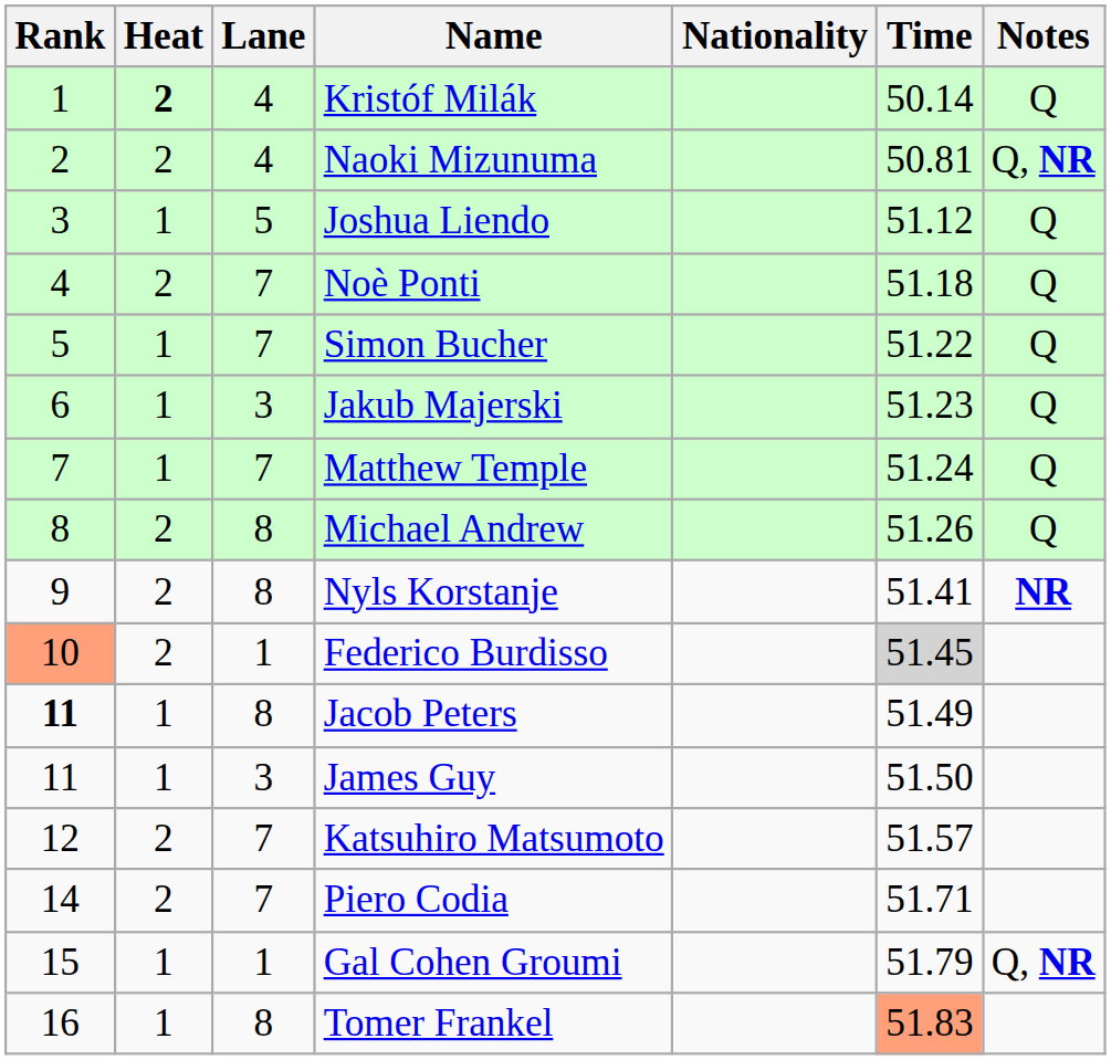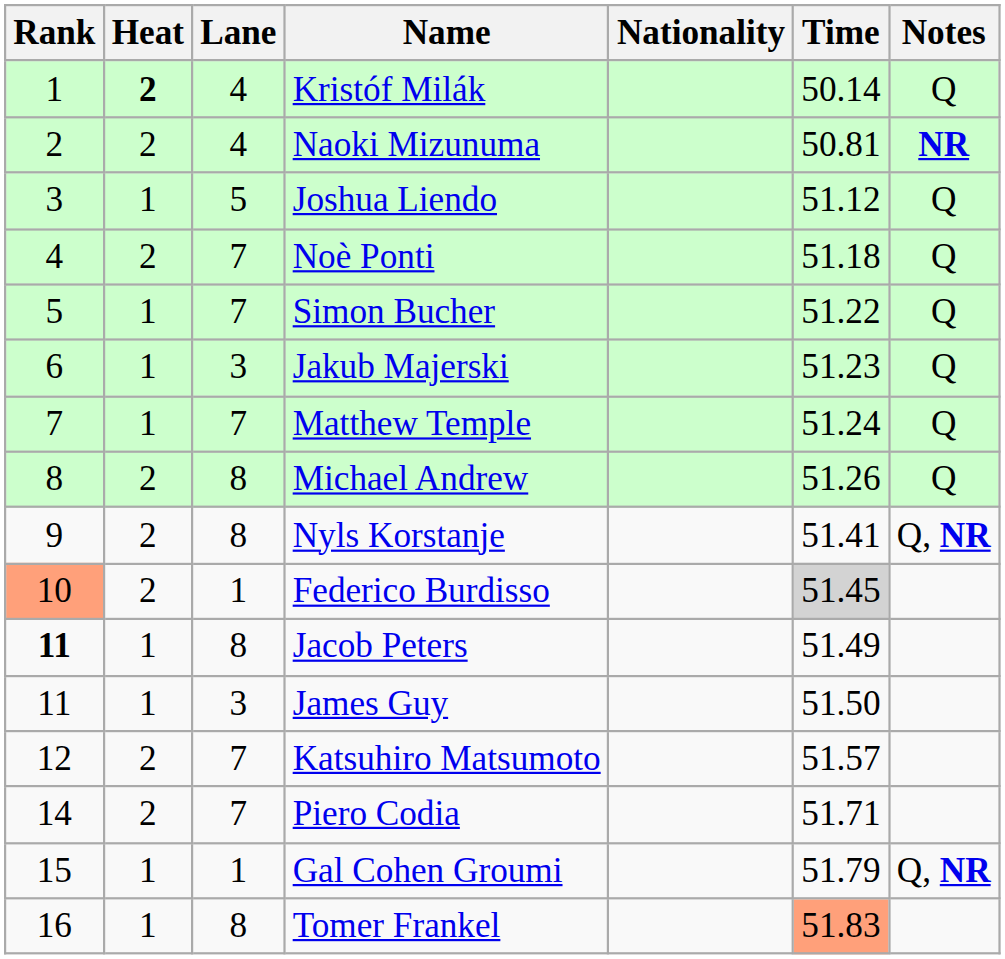Naoki Mizunuma | Notes: Q, NR -> NR
Nyls Korstanje | Notes: NR -> Q, NR
